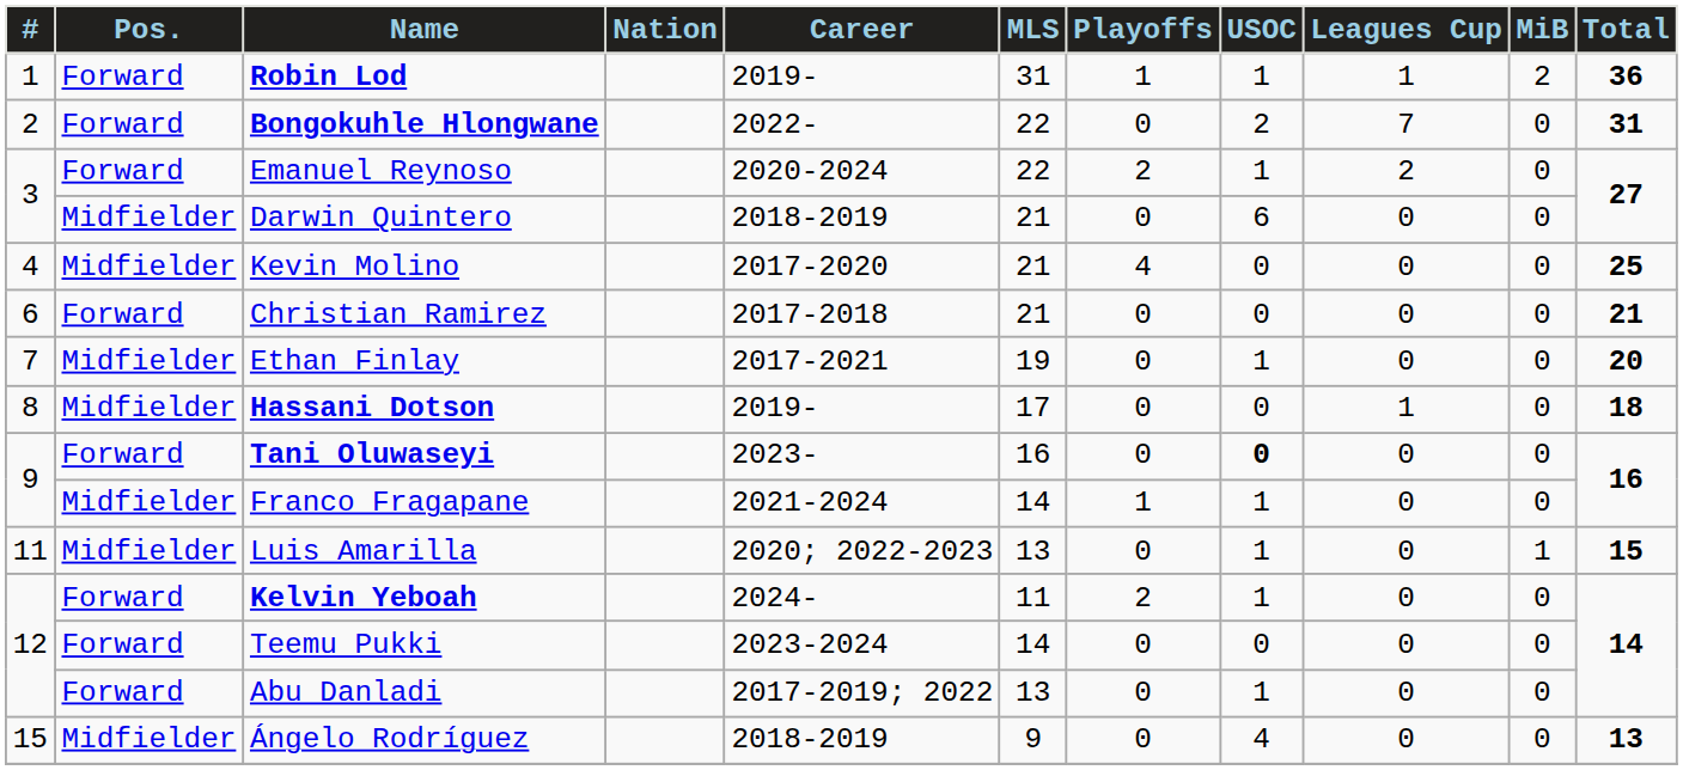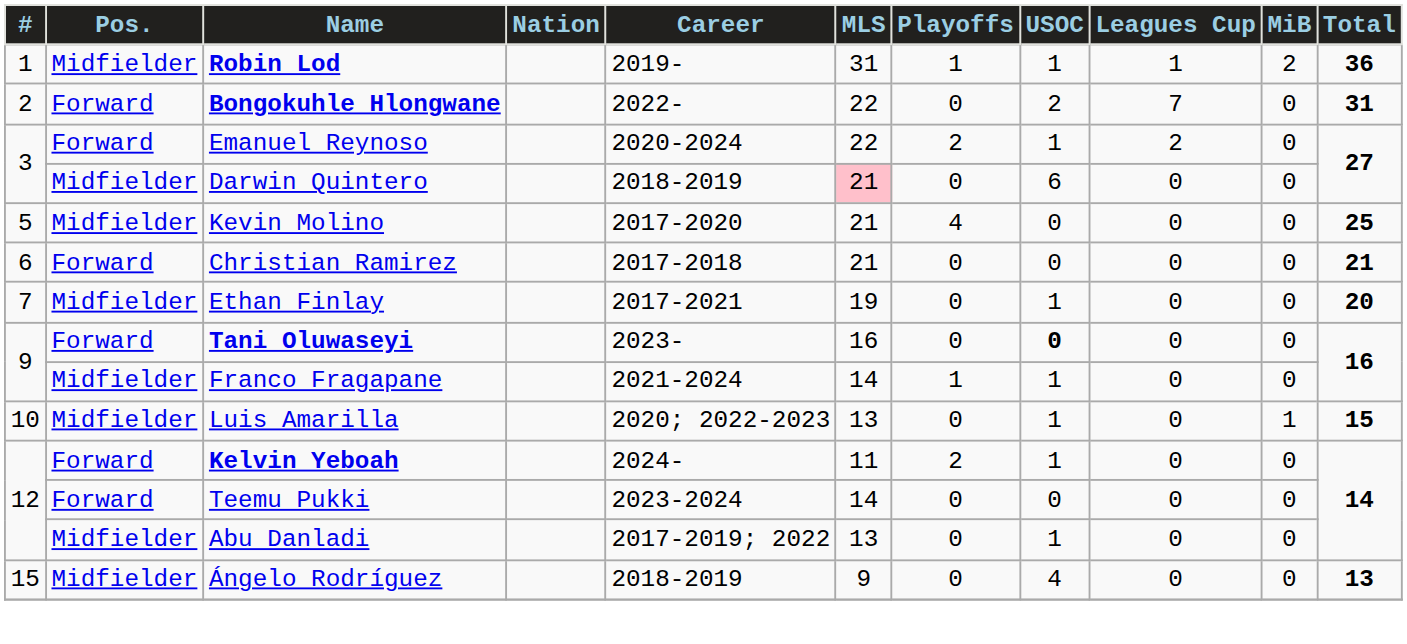Robin Lod | Pos.: Forward -> Midfielder
Darwin Quintero | MLS: no background -> pink background
Kevin Molino | #: 4 -> 5
- row: 8 | Midfielder | Hassani Dotson | 2019- | 17 | 0 | 0 | 1 | 0 | 18
Luis Amarilla | #: 11 -> 10
Abu Danladi | Pos.: Forward -> Midfielder
